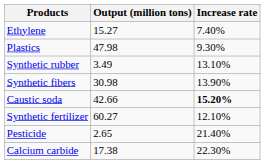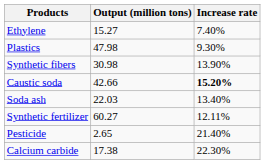- row: Synthetic rubber | 3.49 | 13.10%
+ row: Soda ash | 22.03 | 13.40%
Synthetic fertilizer | Increase rate: 12.10% -> 12.11%
